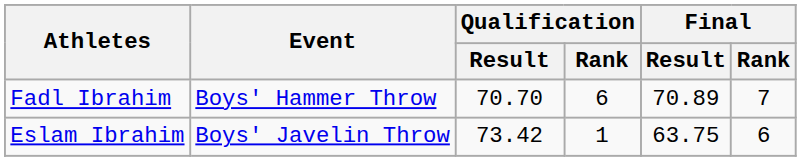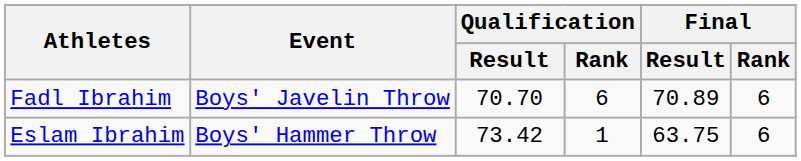Fadl Ibrahim | Event: Boys' Hammer Throw -> Boys' Javelin Throw
Fadl Ibrahim | Final / Rank: 7 -> 6
Eslam Ibrahim | Event: Boys' Javelin Throw -> Boys' Hammer Throw
